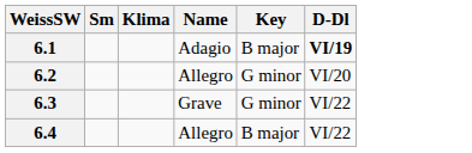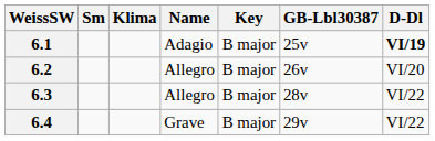+ column: GB-Lbl30387 | 25v | 26v | 28v | 29v
6.2 | Key: G minor -> B major
6.3 | Name: Grave -> Allegro
6.3 | Key: G minor -> B major
6.4 | Name: Allegro -> Grave
